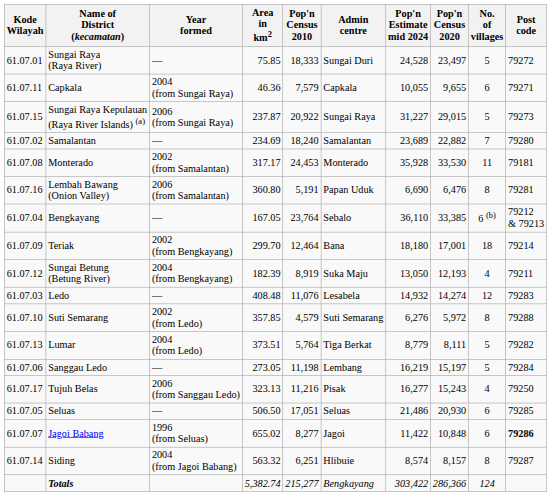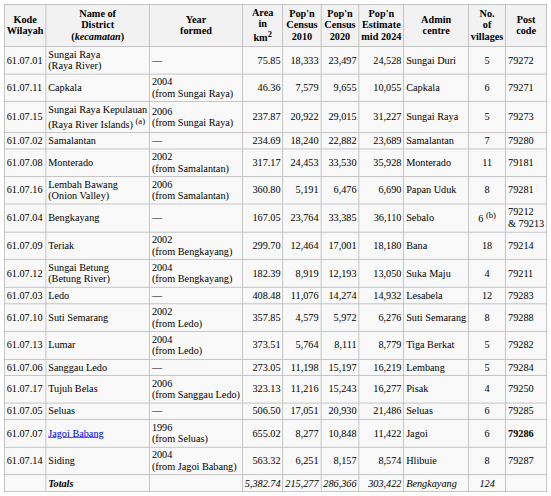columns swapped: Pop'n Census 2020 <-> Admin centre
